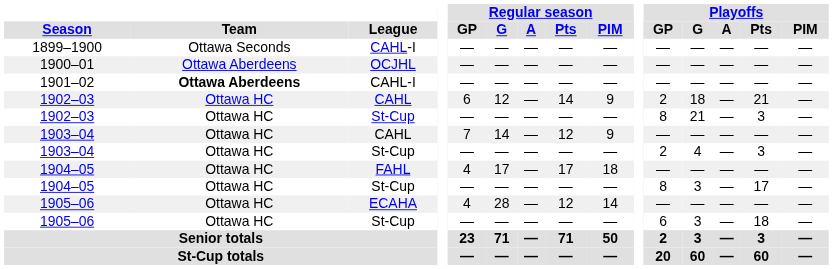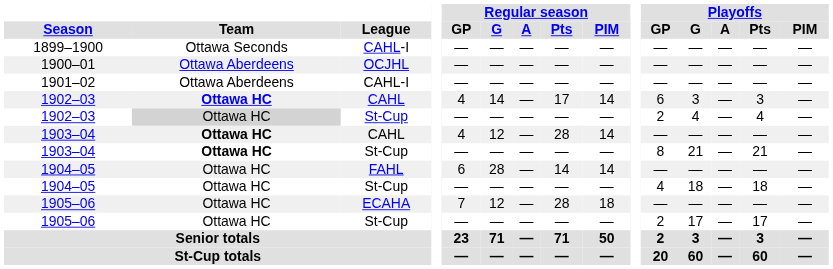1901–02 | Team: bold -> normal
1902–03 / CAHL | Team: normal -> bold
1902–03 / CAHL | Regular season / GP: 6 -> 4
1902–03 / CAHL | Regular season / G: 12 -> 14
1902–03 / CAHL | Regular season / Pts: 14 -> 17
1902–03 / CAHL | Regular season / PIM: 9 -> 14
1902–03 / CAHL | Playoffs / GP: 2 -> 6
1902–03 / CAHL | Playoffs / G: 18 -> 3
1902–03 / CAHL | Playoffs / Pts: 21 -> 3
1902–03 / St-Cup | Team: no background -> lightgrey background
1902–03 / St-Cup | Playoffs / GP: 8 -> 2
1902–03 / St-Cup | Playoffs / G: 21 -> 4
1902–03 / St-Cup | Playoffs / Pts: 3 -> 4
1903–04 / CAHL | Team: normal -> bold
1903–04 / CAHL | Regular season / GP: 7 -> 4
1903–04 / CAHL | Regular season / G: 14 -> 12
1903–04 / CAHL | Regular season / Pts: 12 -> 28
1903–04 / CAHL | Regular season / PIM: 9 -> 14
1903–04 / St-Cup | Team: normal -> bold
1903–04 / St-Cup | Playoffs / GP: 2 -> 8
1903–04 / St-Cup | Playoffs / G: 4 -> 21
1903–04 / St-Cup | Playoffs / Pts: 3 -> 21
1904–05 / FAHL | Regular season / GP: 4 -> 6
1904–05 / FAHL | Regular season / G: 17 -> 28
1904–05 / FAHL | Regular season / Pts: 17 -> 14
1904–05 / FAHL | Regular season / PIM: 18 -> 14
1904–05 / St-Cup | Playoffs / GP: 8 -> 4
1904–05 / St-Cup | Playoffs / G: 3 -> 18
1904–05 / St-Cup | Playoffs / Pts: 17 -> 18
1905–06 / ECAHA | Regular season / GP: 4 -> 7
1905–06 / ECAHA | Regular season / G: 28 -> 12
1905–06 / ECAHA | Regular season / Pts: 12 -> 28
1905–06 / ECAHA | Regular season / PIM: 14 -> 18
1905–06 / St-Cup | Playoffs / GP: 6 -> 2
1905–06 / St-Cup | Playoffs / G: 3 -> 17
1905–06 / St-Cup | Playoffs / Pts: 18 -> 17
